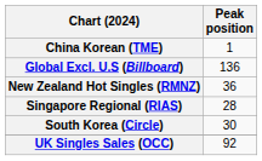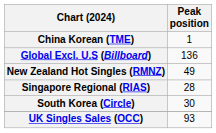New Zealand Hot Singles (RMNZ) | Peak position: 36 -> 49
UK Singles Sales (OCC) | Peak position: 92 -> 93
